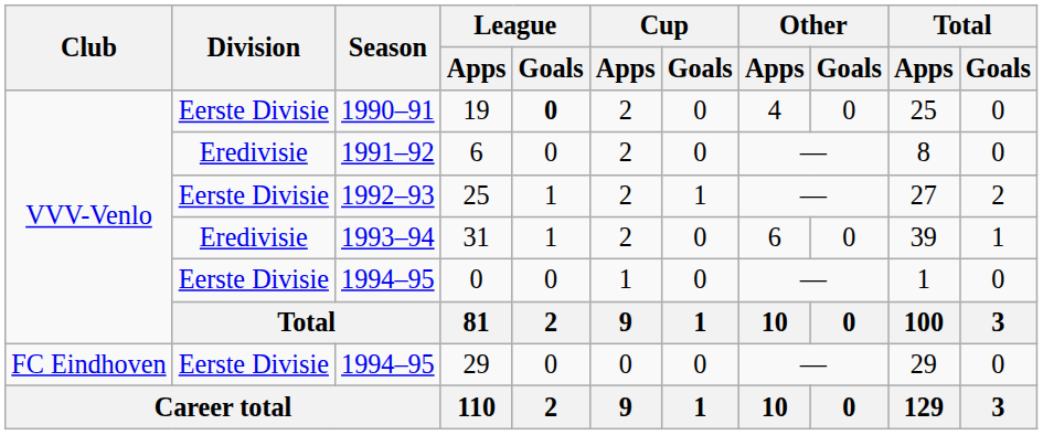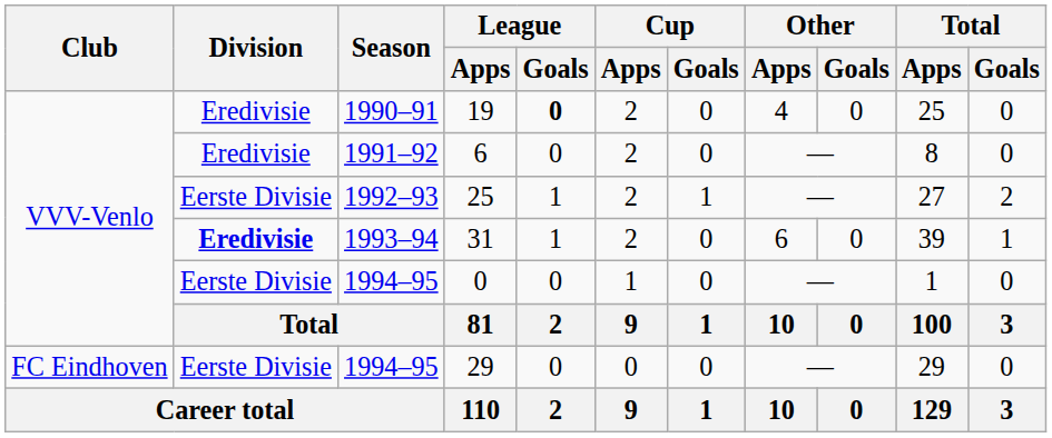19 | Division: Eerste Divisie -> Eredivisie
31 | Division: normal -> bold
